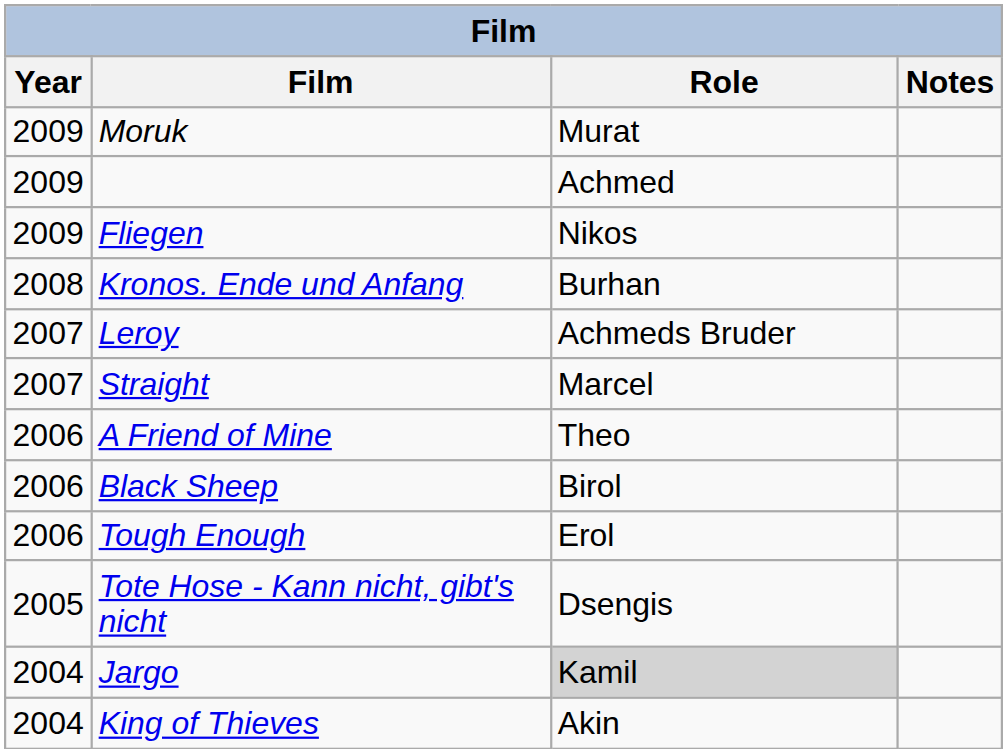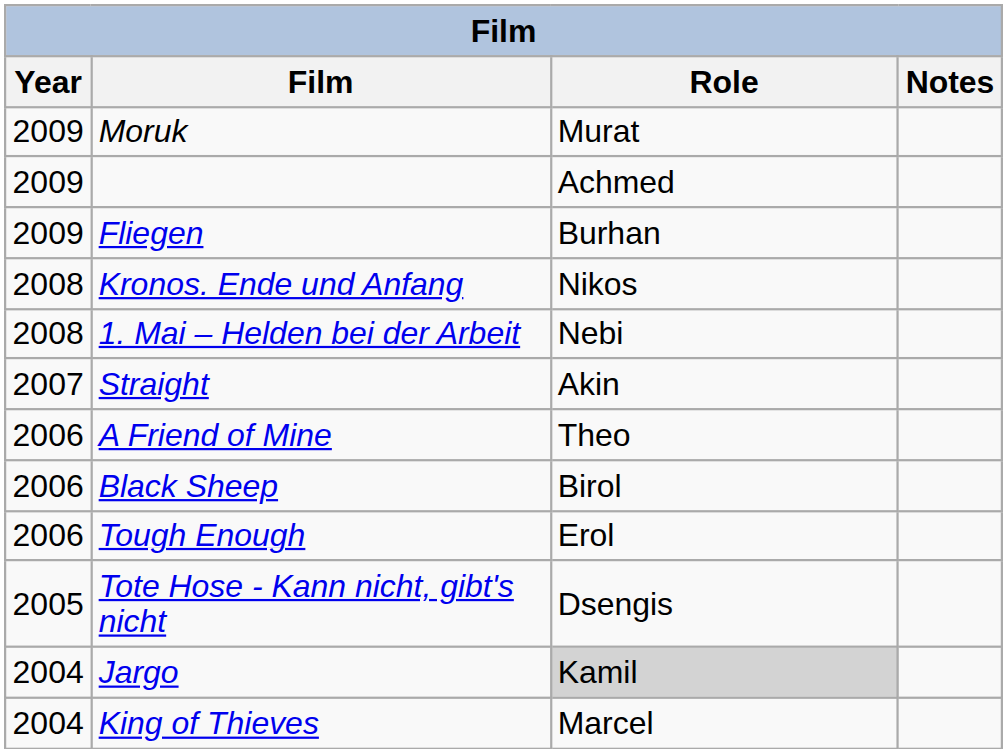Fliegen | Role: Nikos -> Burhan
Kronos. Ende und Anfang | Role: Burhan -> Nikos
+ row: 2008 | 1. Mai – Helden bei der Arbeit | Nebi
- row: 2007 | Leroy | Achmeds Bruder
Straight | Role: Marcel -> Akin
King of Thieves | Role: Akin -> Marcel
